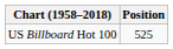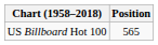US Billboard Hot 100 | Position: 525 -> 565
